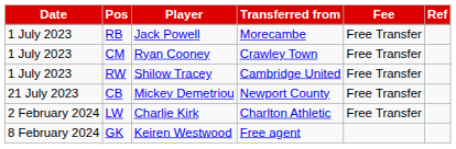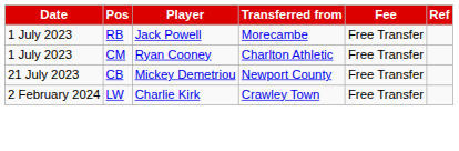CM | Transferred from: Crawley Town -> Charlton Athletic
- row: 1 July 2023 | RW | Shilow Tracey | Cambridge United | Free Transfer
LW | Transferred from: Charlton Athletic -> Crawley Town
- row: 8 February 2024 | GK | Keiren Westwood | Free agent
